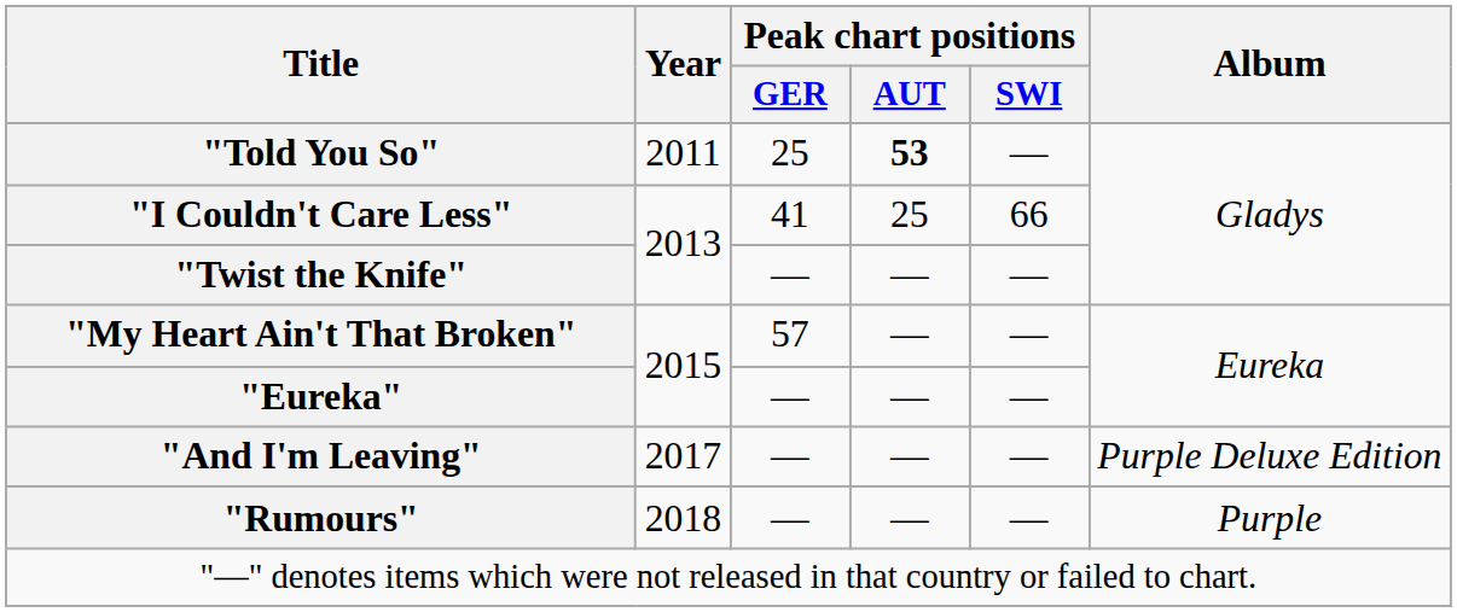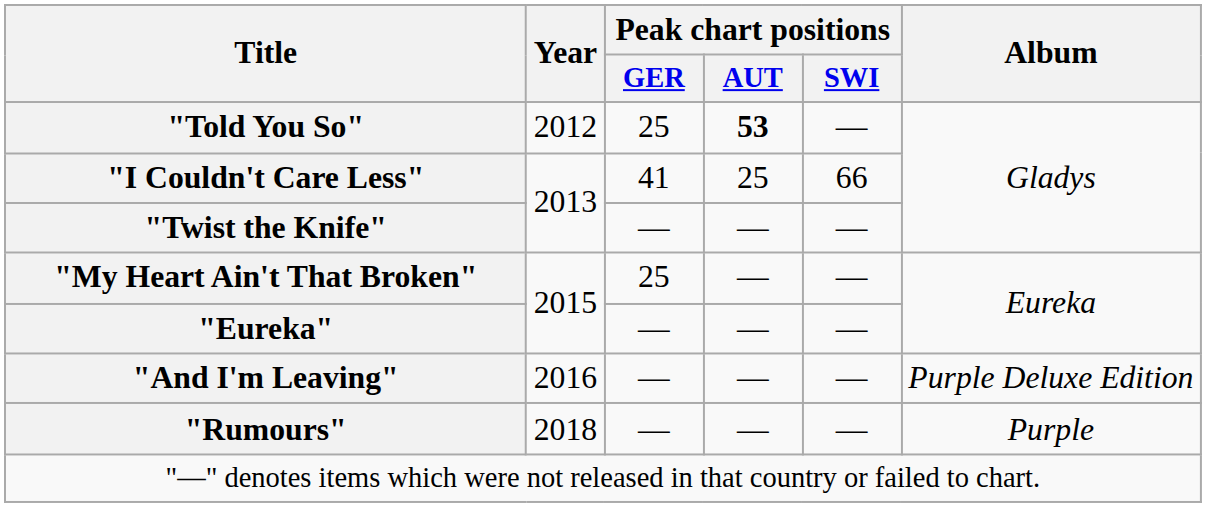"Told You So" | Year: 2011 -> 2012
"My Heart Ain't That Broken" | Peak chart positions / GER: 57 -> 25
"And I'm Leaving" | Year: 2017 -> 2016
